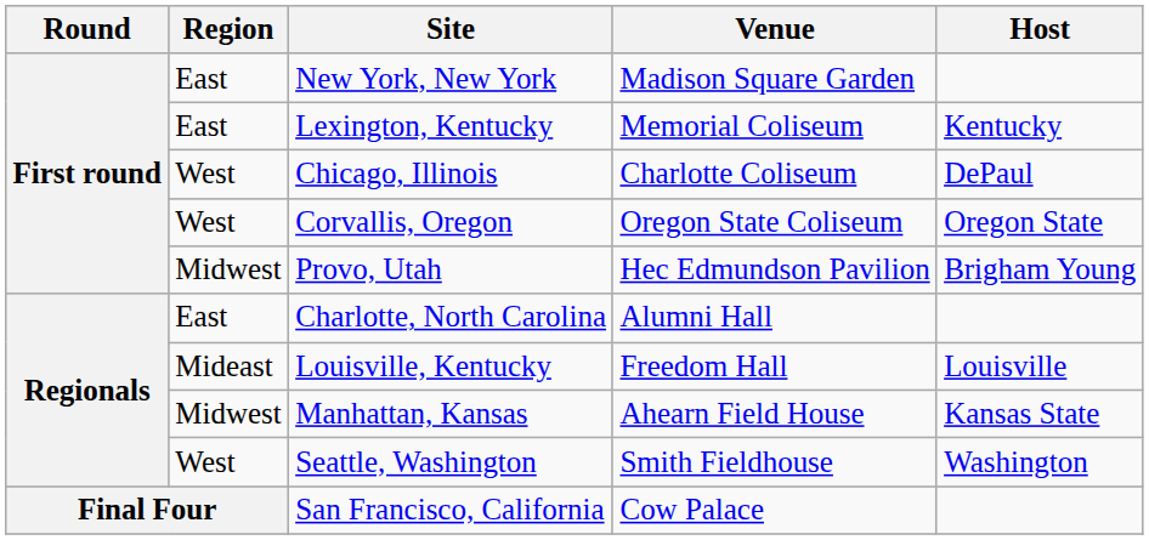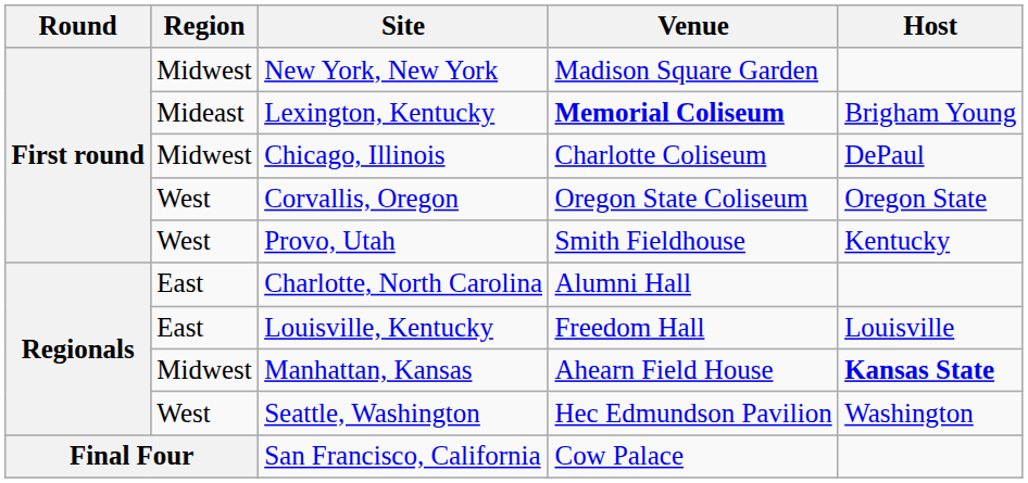New York, New York | Region: East -> Midwest
Lexington, Kentucky | Region: East -> Mideast
Lexington, Kentucky | Venue: normal -> bold
Lexington, Kentucky | Host: Kentucky -> Brigham Young
Chicago, Illinois | Region: West -> Midwest
Provo, Utah | Region: Midwest -> West
Provo, Utah | Venue: Hec Edmundson Pavilion -> Smith Fieldhouse
Provo, Utah | Host: Brigham Young -> Kentucky
Louisville, Kentucky | Region: Mideast -> East
Manhattan, Kansas | Host: normal -> bold
Seattle, Washington | Venue: Smith Fieldhouse -> Hec Edmundson Pavilion
